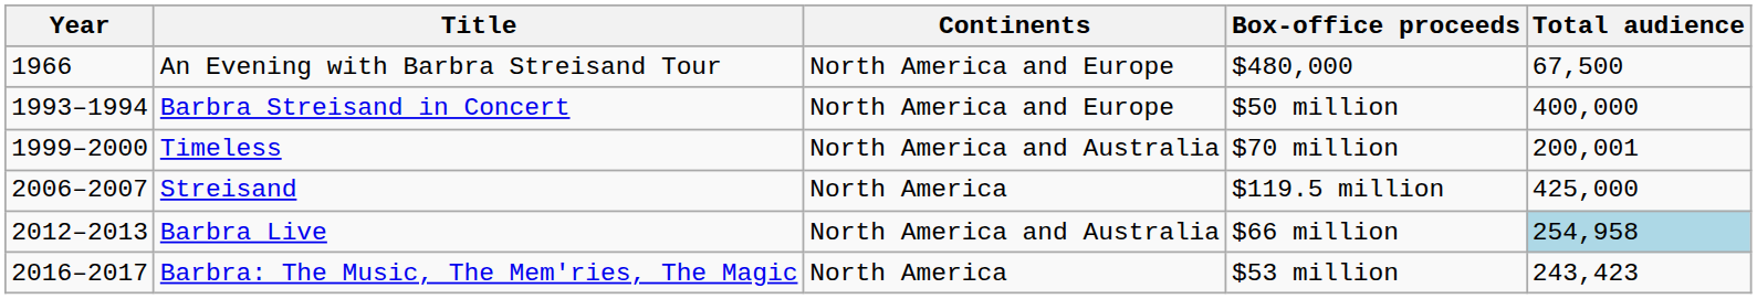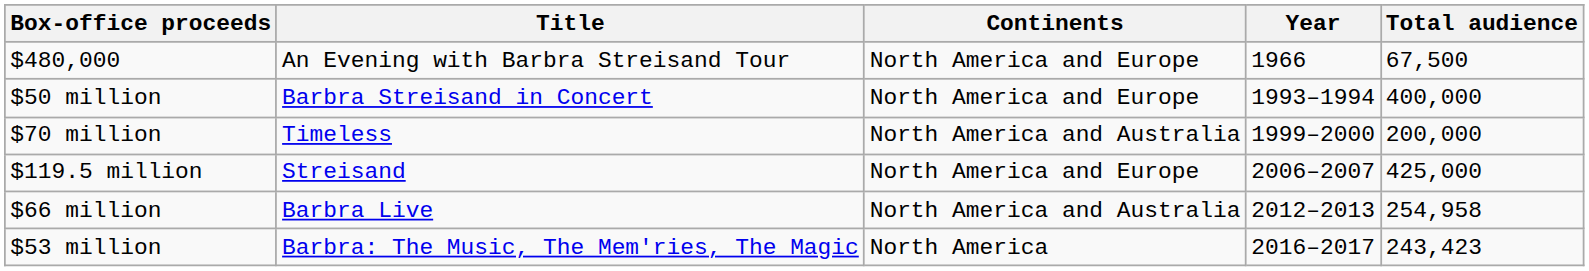columns swapped: Year <-> Box-office proceeds
Timeless | Total audience: 200,001 -> 200,000
Streisand | Continents: North America -> North America and Europe
Barbra Live | Total audience: lightblue background -> no background
